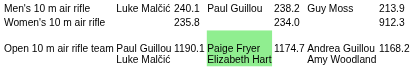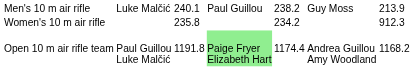Women's 10 m air rifle | column 5: 234.0 -> 234.2
Open 10 m air rifle team | column 3: 1190.1 -> 1191.8
Open 10 m air rifle team | column 5: 1174.7 -> 1174.4
